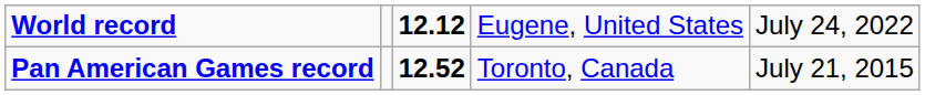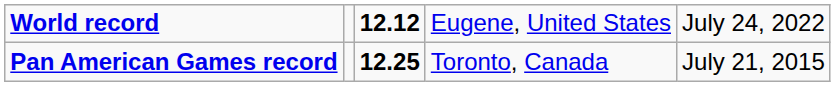Pan American Games record | column 3: 12.52 -> 12.25
